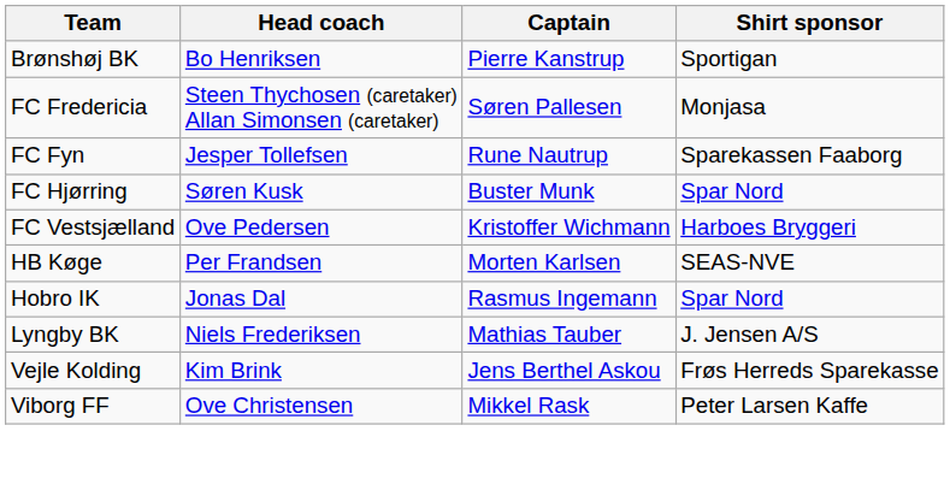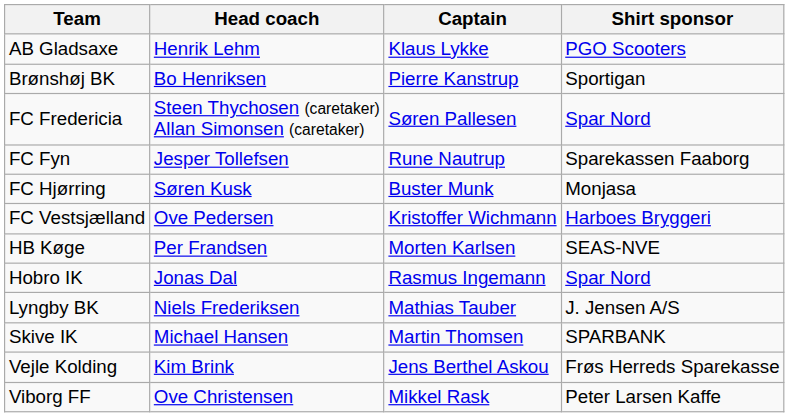+ row: AB Gladsaxe | Henrik Lehm | Klaus Lykke | PGO Scooters
FC Fredericia | Shirt sponsor: Monjasa -> Spar Nord
FC Hjørring | Shirt sponsor: Spar Nord -> Monjasa
+ row: Skive IK | Michael Hansen | Martin Thomsen | SPARBANK
